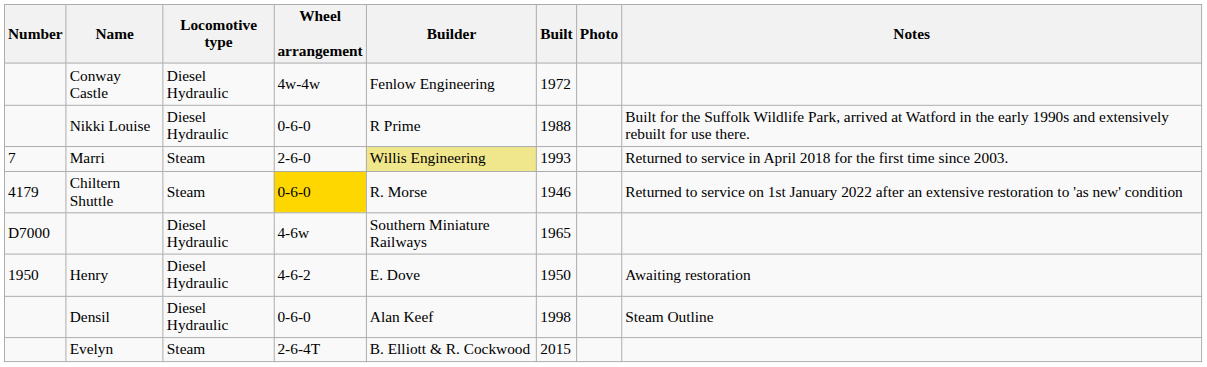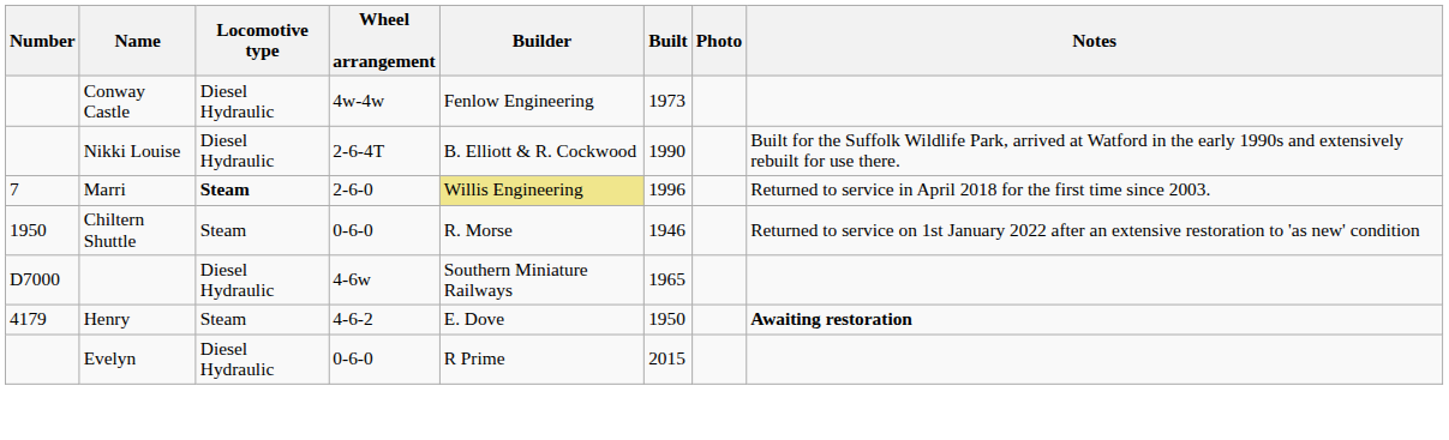Conway Castle | Built: 1972 -> 1973
Nikki Louise | Wheel arrangement: 0-6-0 -> 2-6-4T
Nikki Louise | Builder: R Prime -> B. Elliott & R. Cockwood
Nikki Louise | Built: 1988 -> 1990
Marri | Locomotive type: normal -> bold
Marri | Built: 1993 -> 1996
Chiltern Shuttle | Number: 4179 -> 1950
Chiltern Shuttle | Wheel arrangement: gold background -> no background
Henry | Number: 1950 -> 4179
Henry | Locomotive type: Diesel Hydraulic -> Steam
Henry | Notes: normal -> bold
- row: Densil | Diesel Hydraulic | 0-6-0 | Alan Keef | 1998 | Steam Outline
Evelyn | Locomotive type: Steam -> Diesel Hydraulic
Evelyn | Wheel arrangement: 2-6-4T -> 0-6-0
Evelyn | Builder: B. Elliott & R. Cockwood -> R Prime
